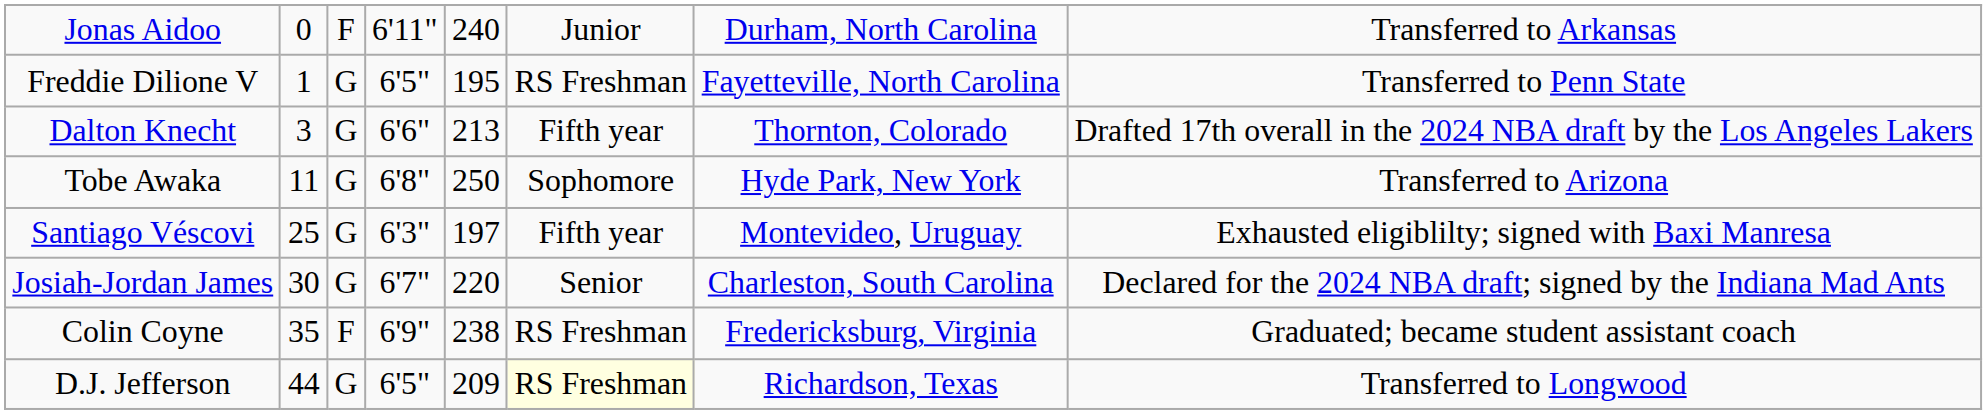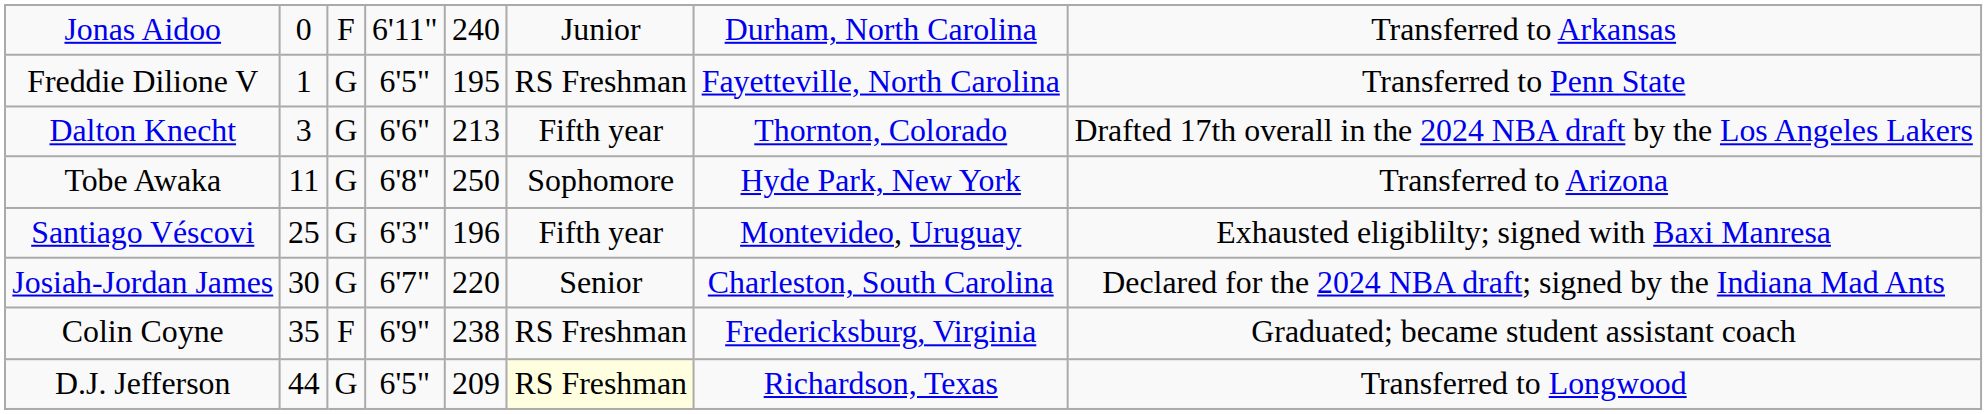Santiago Véscovi | column 5: 197 -> 196
